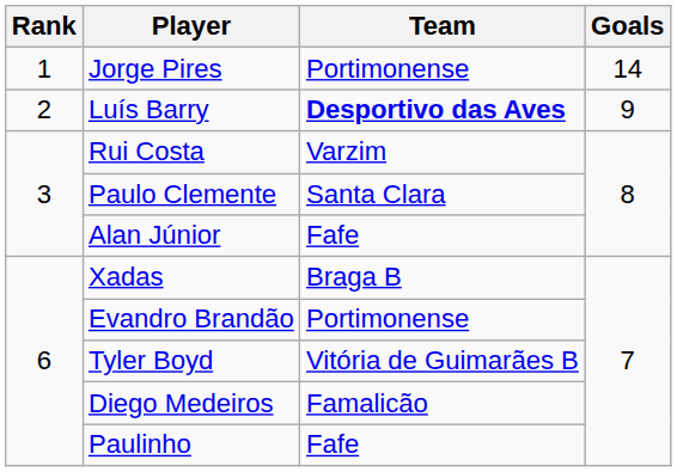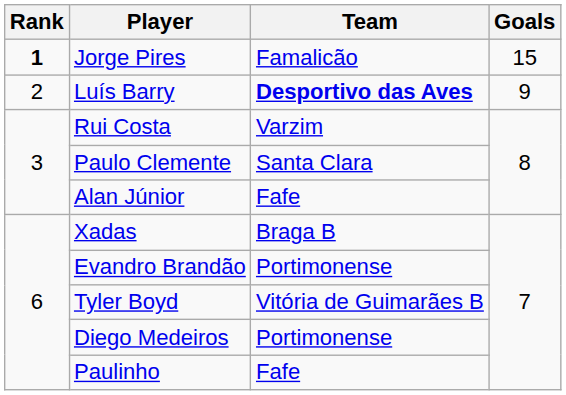Jorge Pires | Rank: normal -> bold
Jorge Pires | Team: Portimonense -> Famalicão
Jorge Pires | Goals: 14 -> 15
Diego Medeiros | Team: Famalicão -> Portimonense
